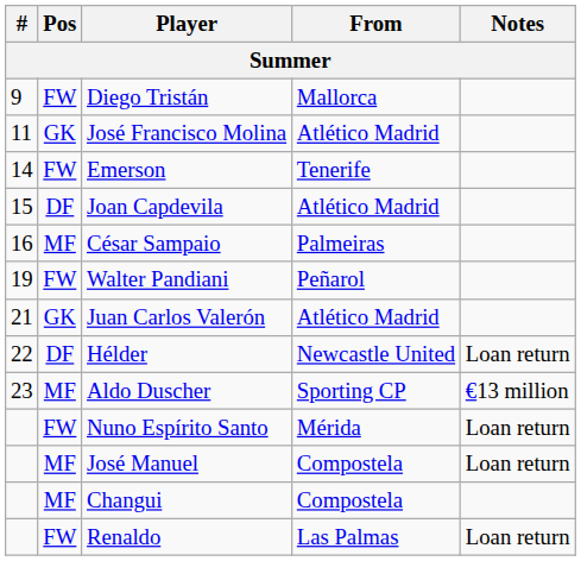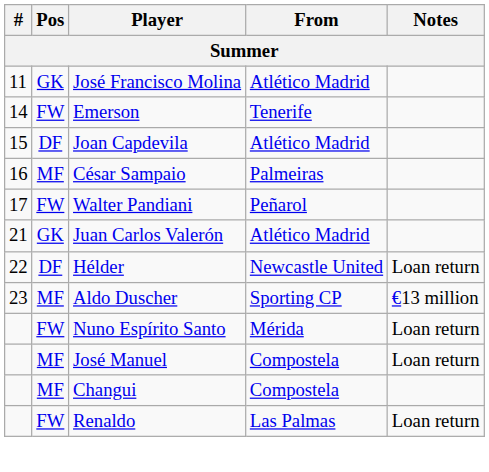- row: 9 | FW | Diego Tristán | Mallorca
Walter Pandiani | #: 19 -> 17
